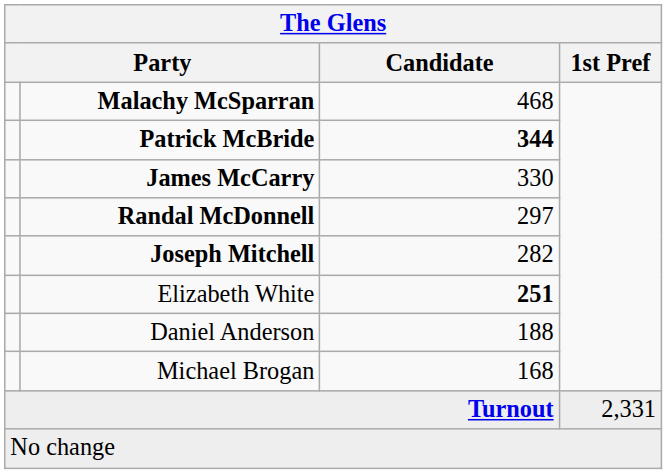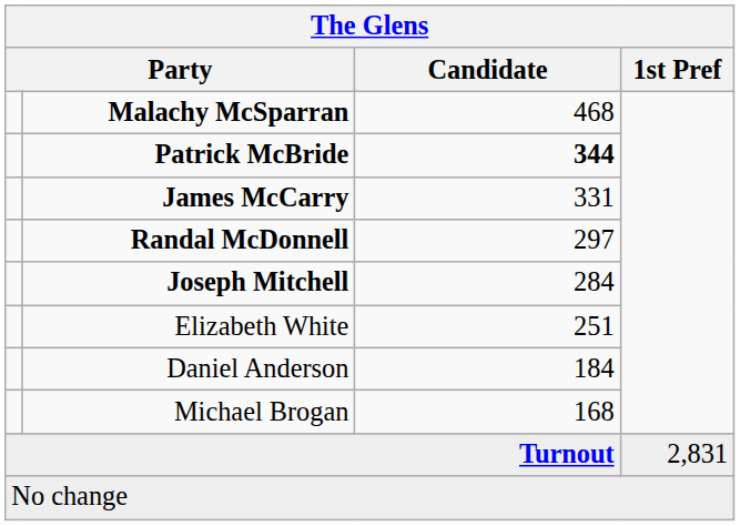James McCarry | Candidate: 330 -> 331
Joseph Mitchell | Candidate: 282 -> 284
Elizabeth White | Candidate: bold -> normal
Daniel Anderson | Candidate: 188 -> 184
Turnout | 1st Pref: 2,331 -> 2,831
